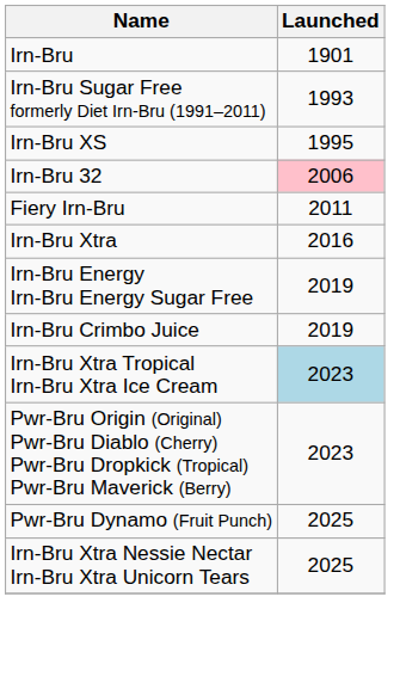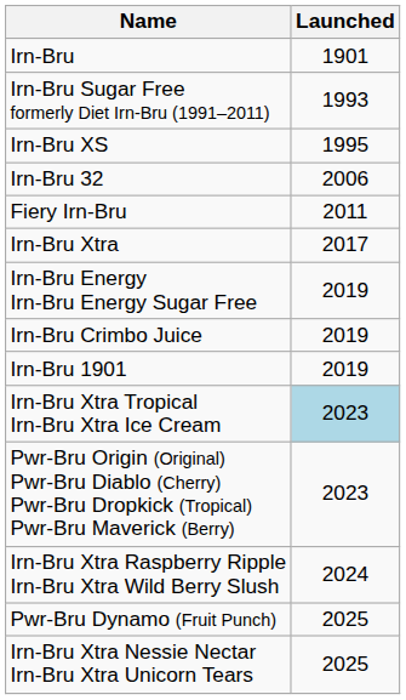Irn-Bru 32 | Launched: pink background -> no background
Irn-Bru Xtra | Launched: 2016 -> 2017
+ row: Irn-Bru 1901 | 2019
+ row: Irn-Bru Xtra Raspberry Ripple Irn-Bru Xtra Wild Berry Slush | 2024
